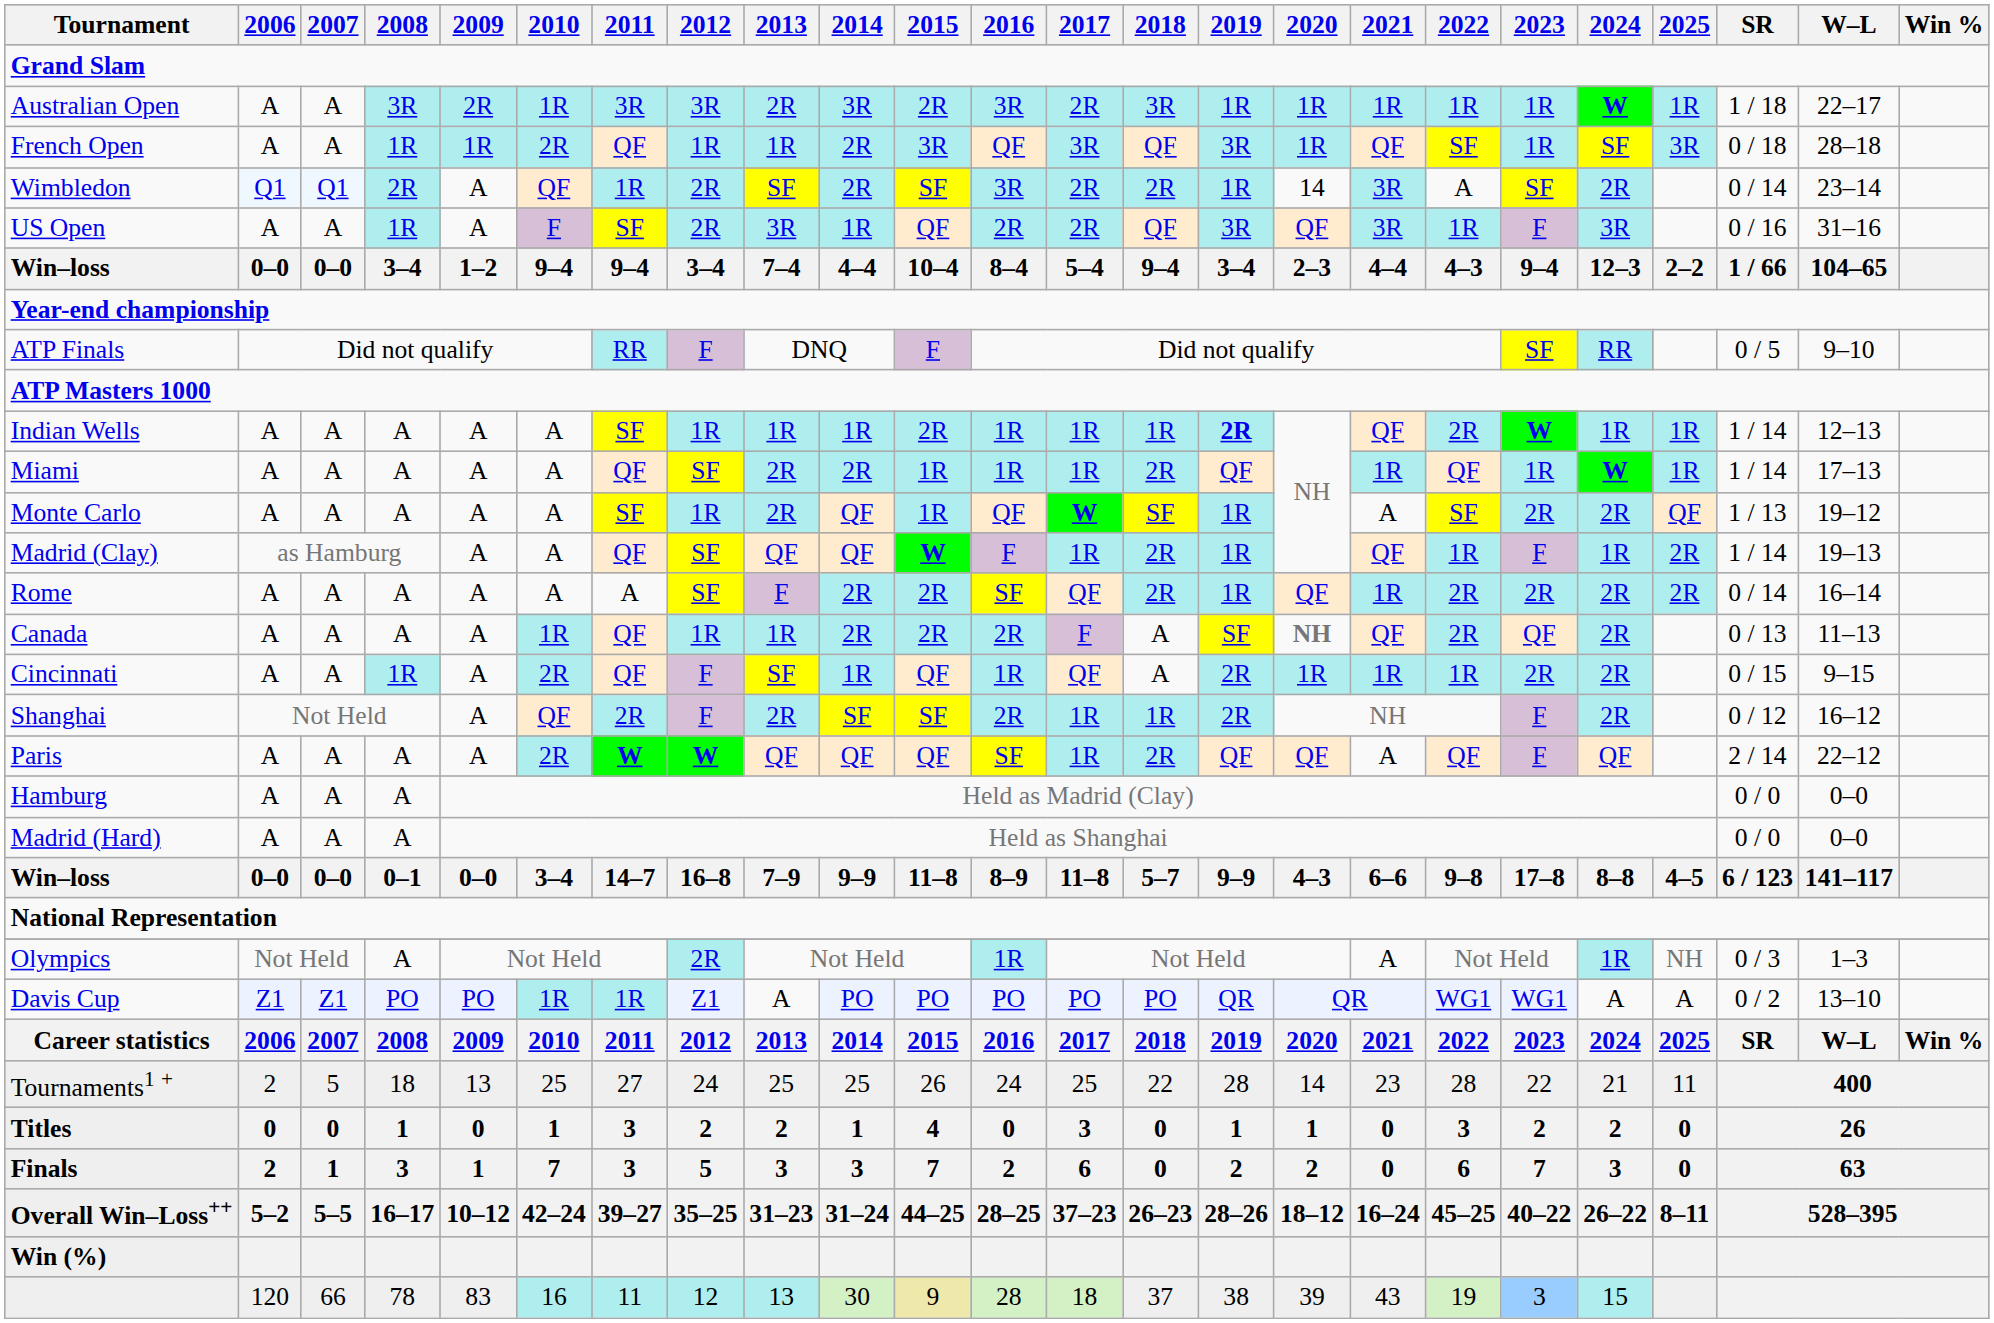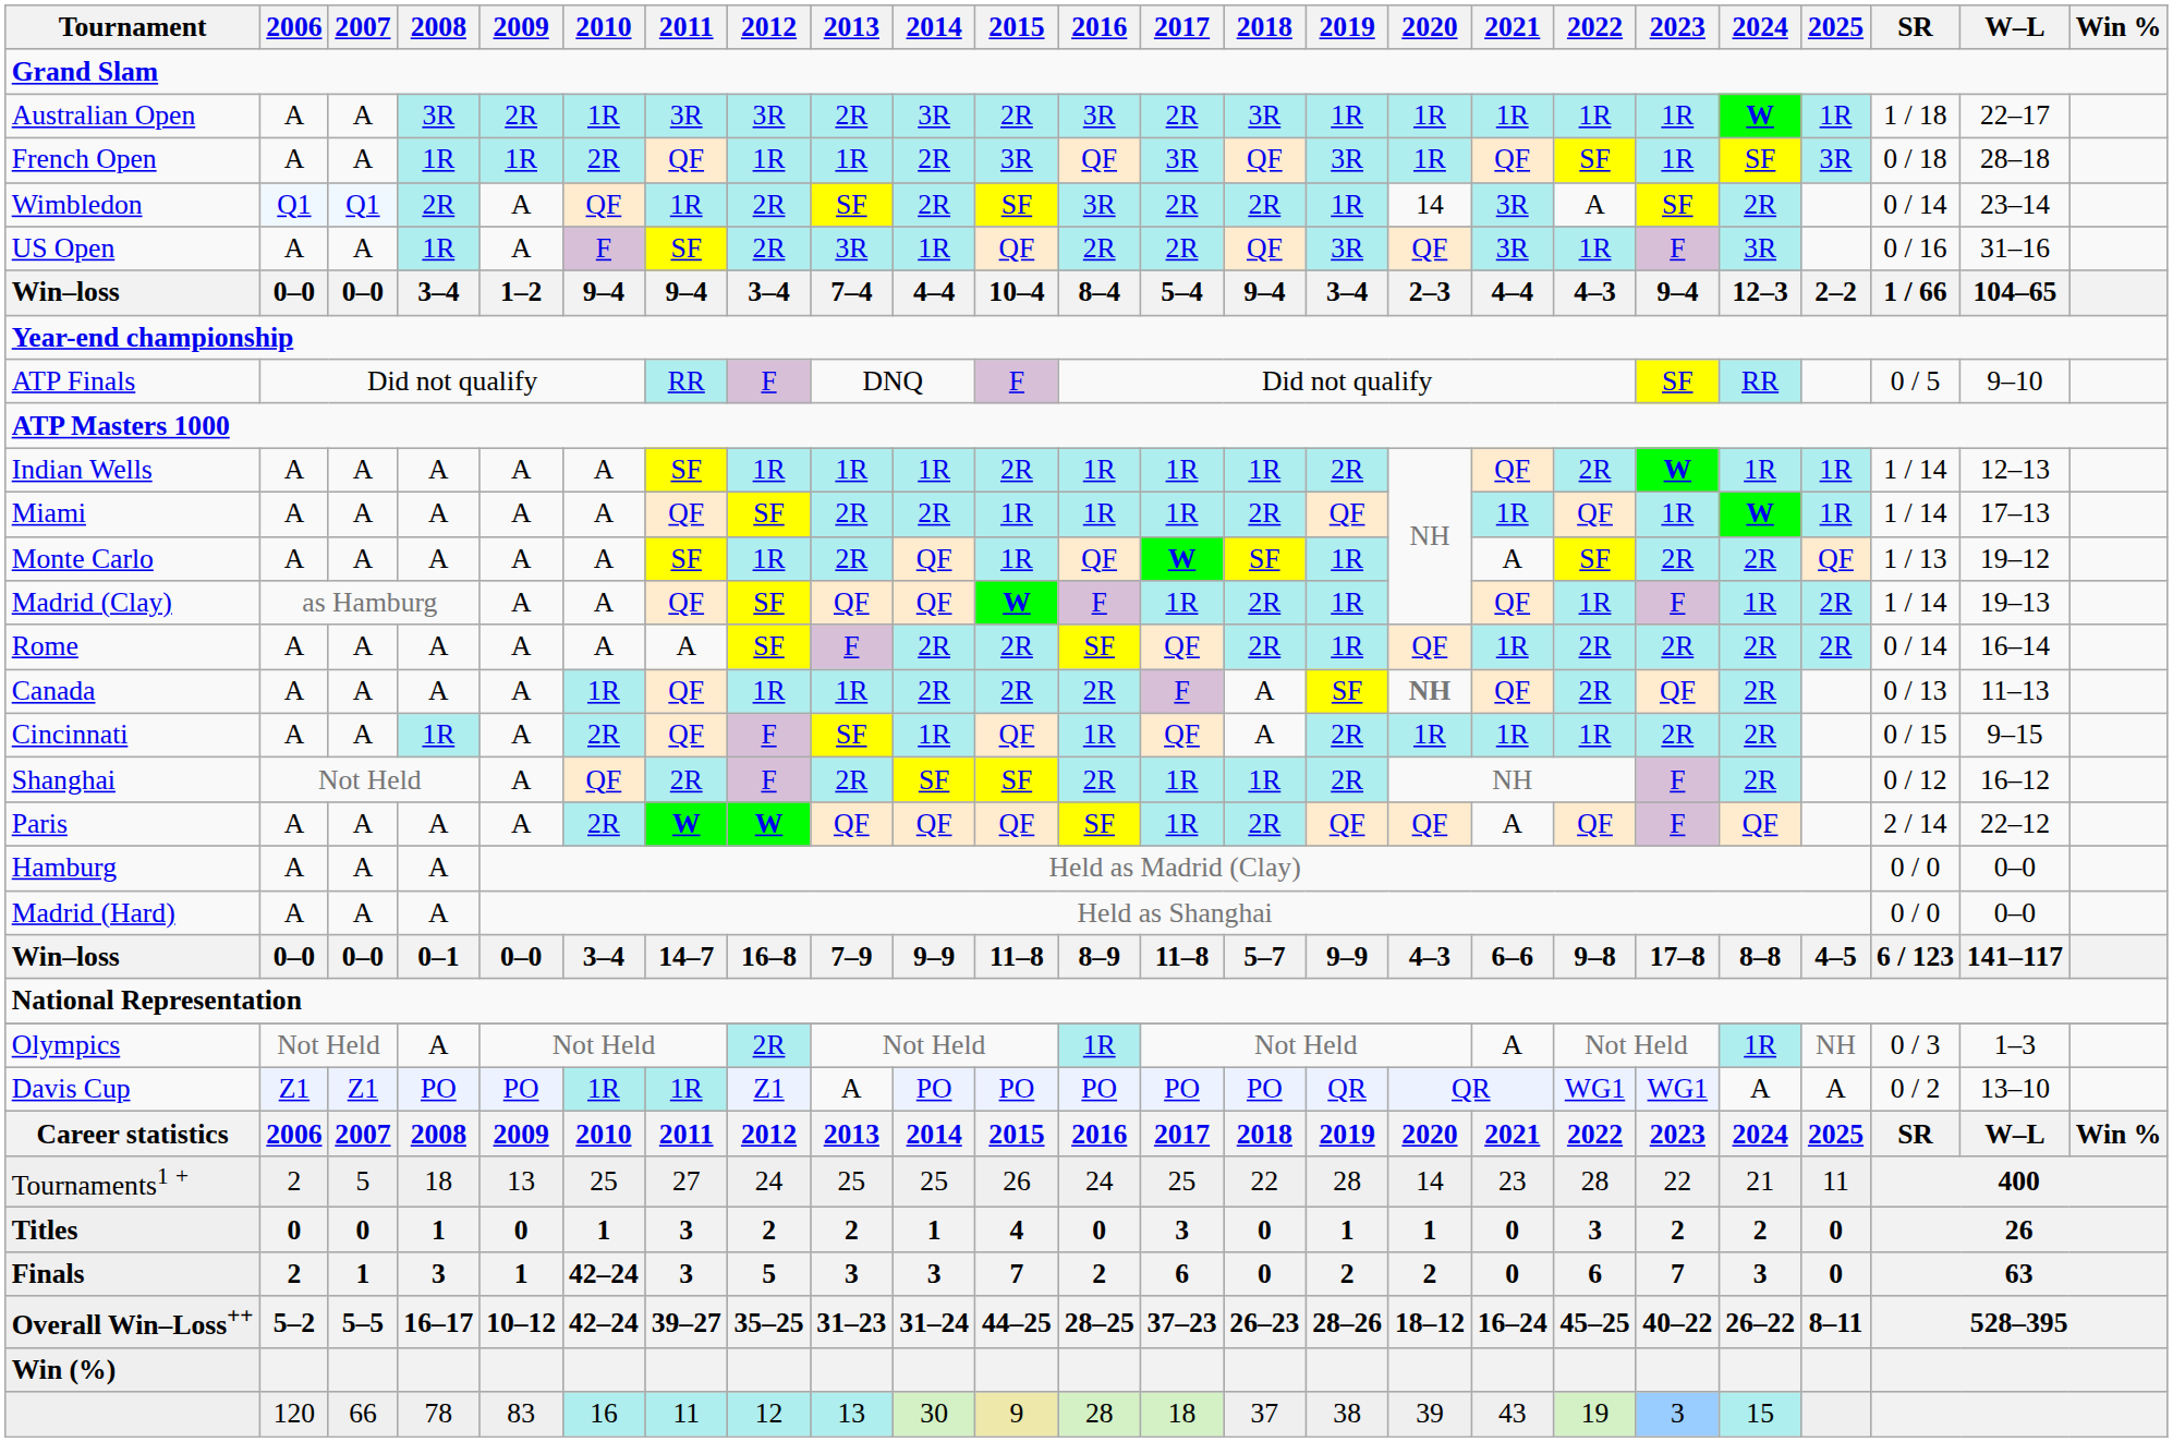Indian Wells | 2019: bold -> normal
Finals | 2010: 7 -> 42–24
